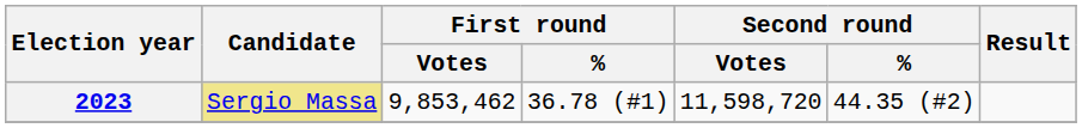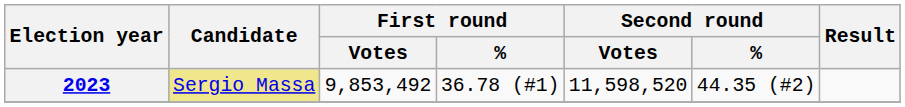2023 | First round / Votes: 9,853,462 -> 9,853,492
2023 | Second round / Votes: 11,598,720 -> 11,598,520
